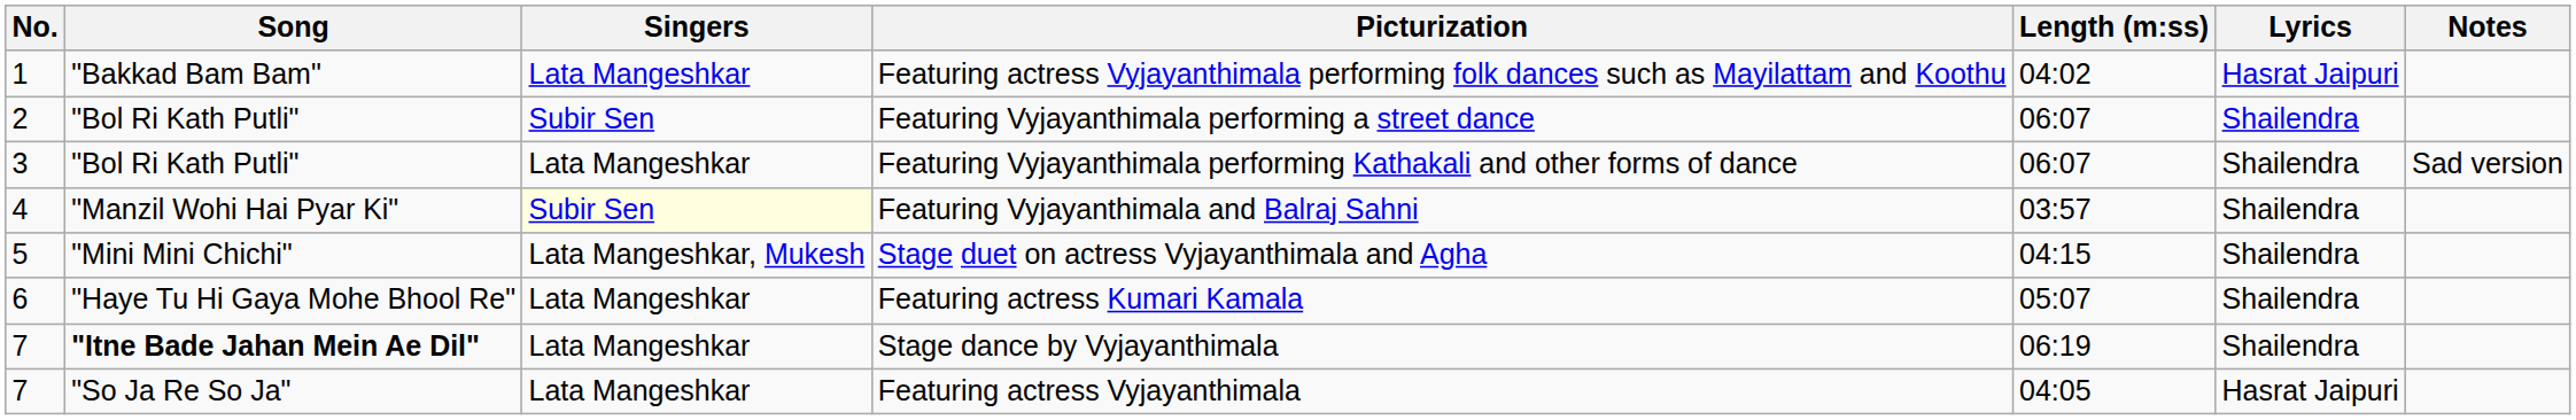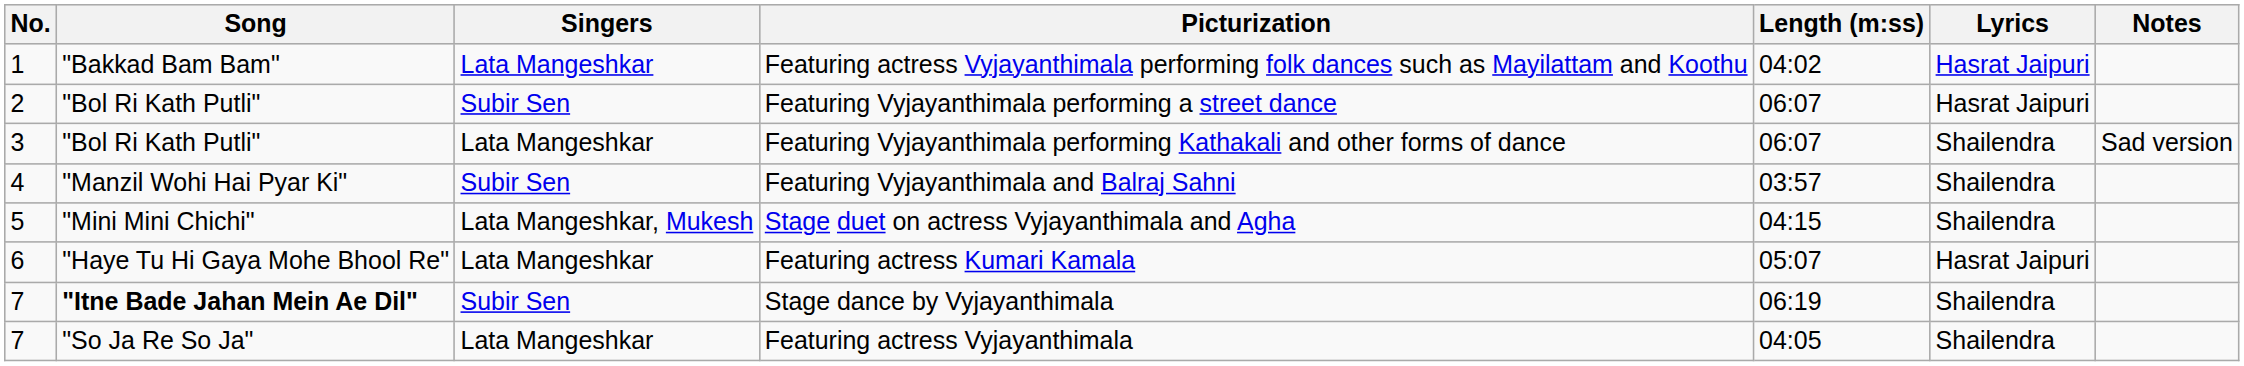Featuring Vyjayanthimala performing a street dance | Lyrics: Shailendra -> Hasrat Jaipuri
Featuring Vyjayanthimala and Balraj Sahni | Singers: lightyellow background -> no background
Featuring actress Kumari Kamala | Lyrics: Shailendra -> Hasrat Jaipuri
Stage dance by Vyjayanthimala | Singers: Lata Mangeshkar -> Subir Sen
Featuring actress Vyjayanthimala | Lyrics: Hasrat Jaipuri -> Shailendra
